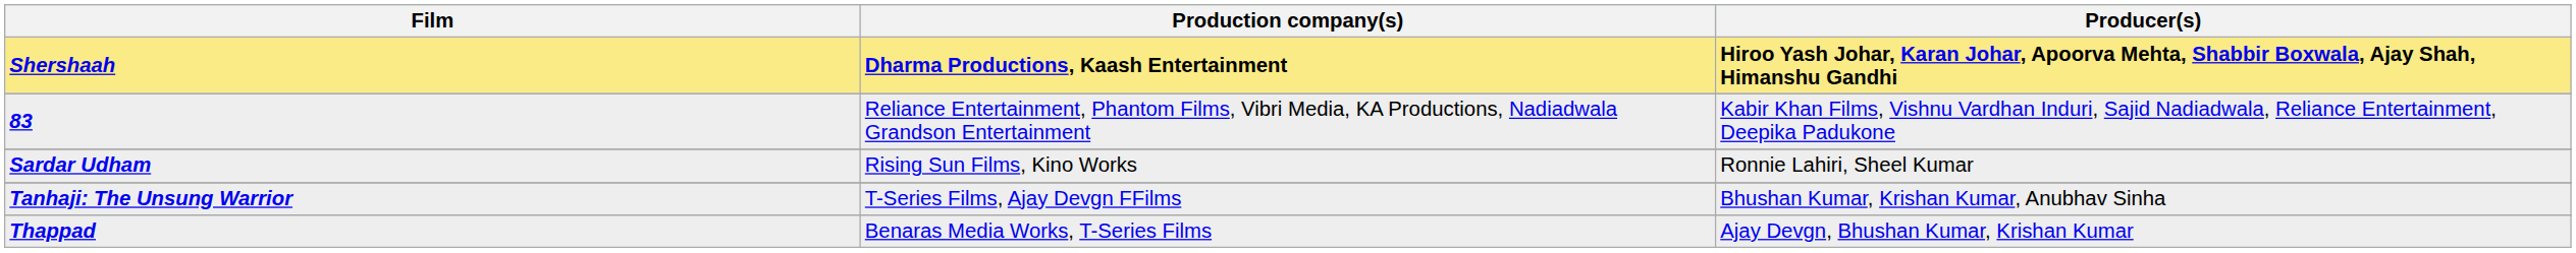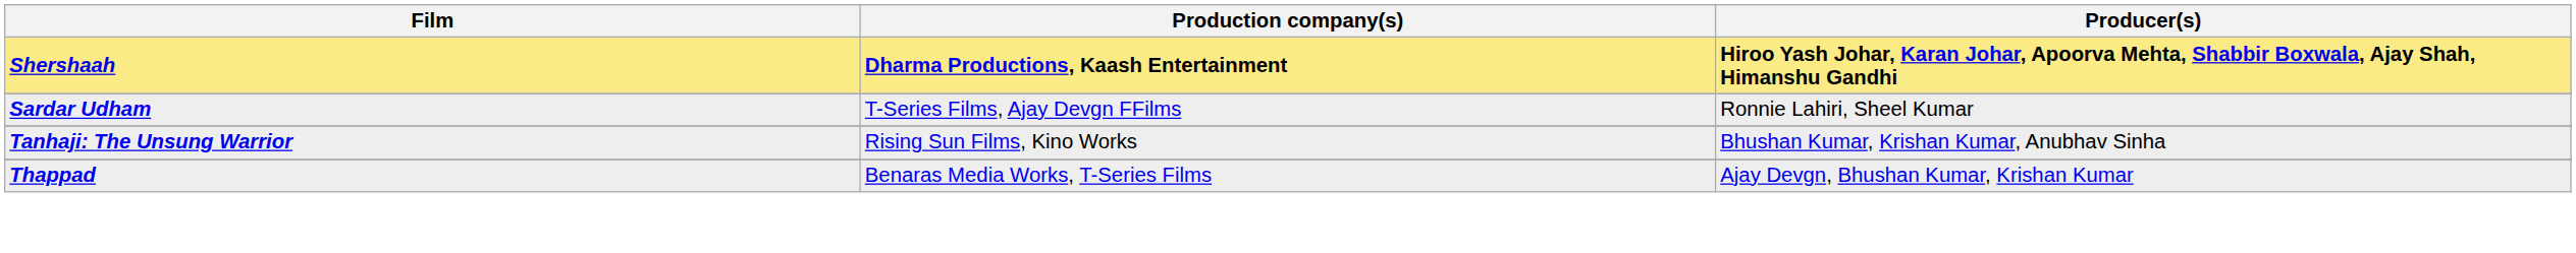- row: 83 | Reliance Entertainment, Phantom Films, Vibri Media, KA Productions, Nadiadwala Grandson Entertainment | Kabir Khan Films, Vishnu Vardhan Induri, Sajid Nadiadwala, Reliance Entertainment, Deepika Padukone
Sardar Udham | Production company(s): Rising Sun Films, Kino Works -> T-Series Films, Ajay Devgn FFilms
Tanhaji: The Unsung Warrior | Production company(s): T-Series Films, Ajay Devgn FFilms -> Rising Sun Films, Kino Works
